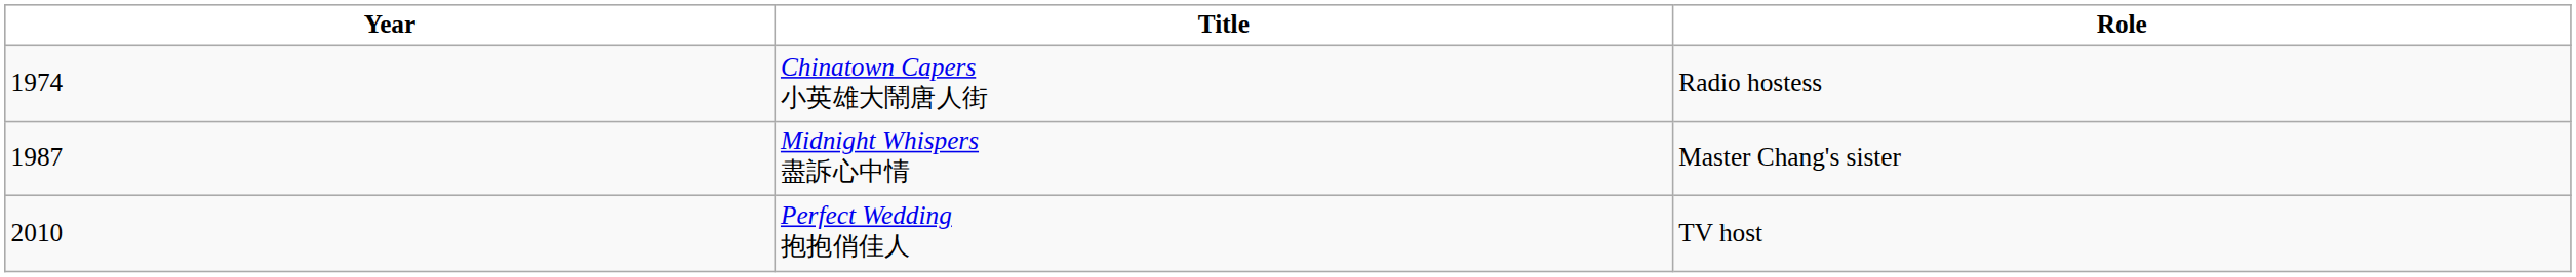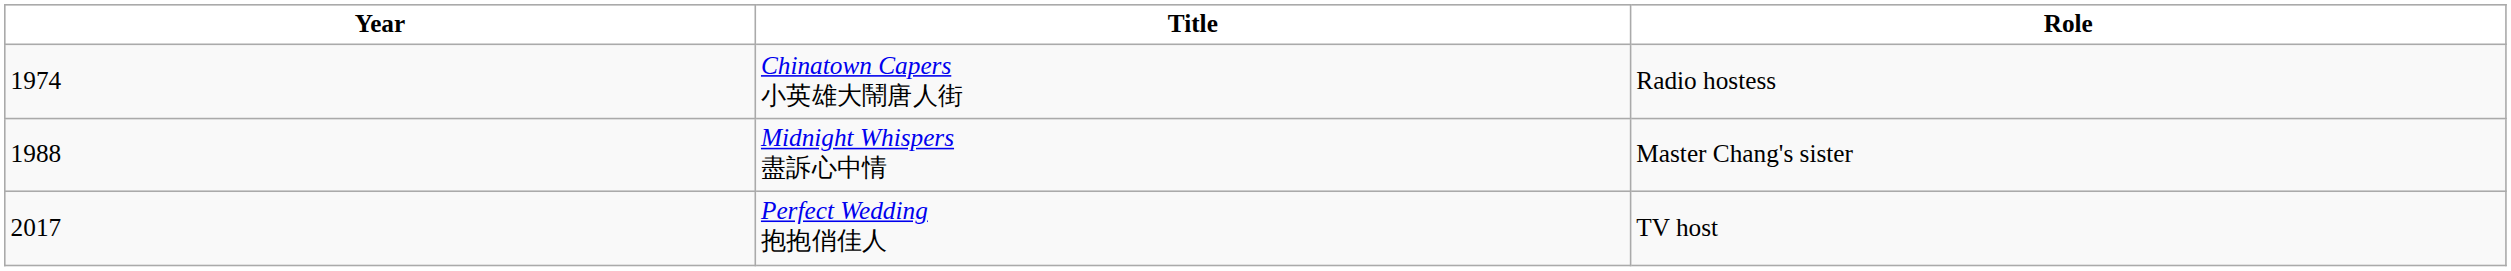Midnight Whispers 盡訴心中情 | Year: 1987 -> 1988
Perfect Wedding 抱抱俏佳人 | Year: 2010 -> 2017
